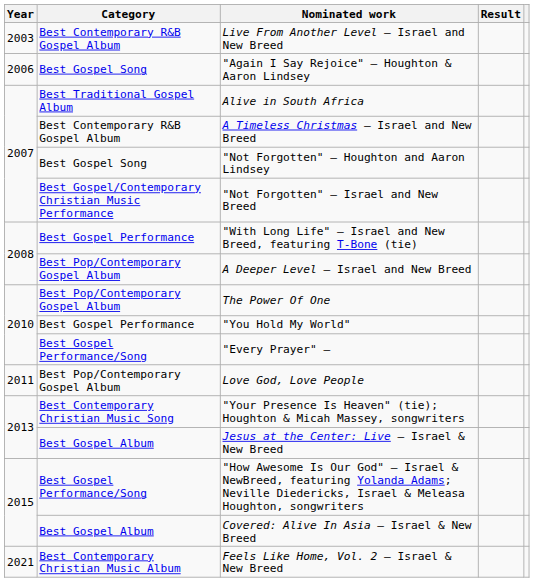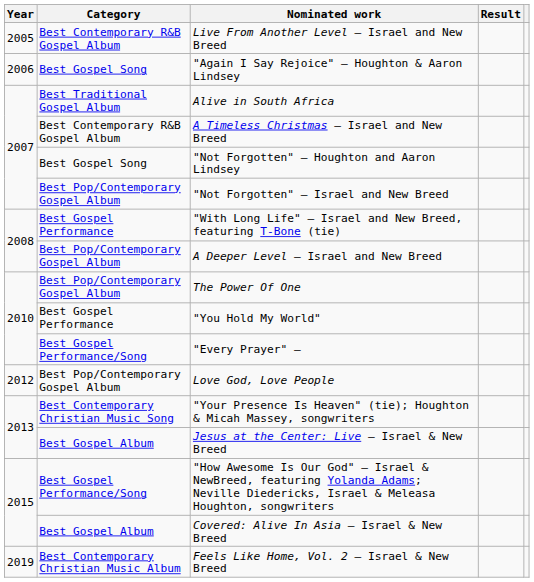Live From Another Level – Israel and New Breed | Year: 2003 -> 2005
"Not Forgotten" – Israel and New Breed | Category: Best Gospel/Contemporary Christian Music Performance -> Best Pop/Contemporary Gospel Album
Love God, Love People | Year: 2011 -> 2012
Feels Like Home, Vol. 2 – Israel & New Breed | Year: 2021 -> 2019
